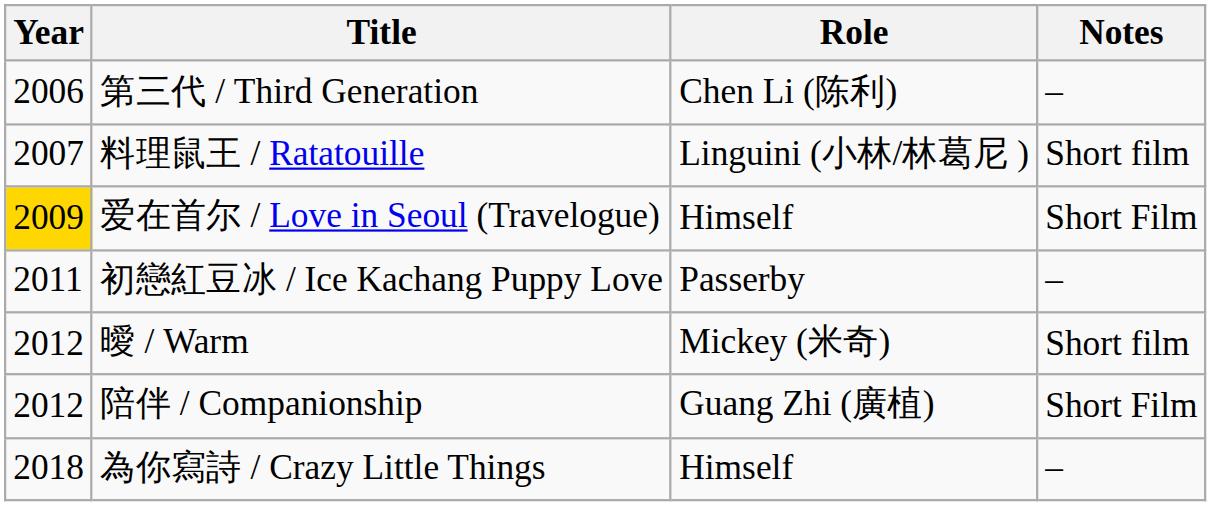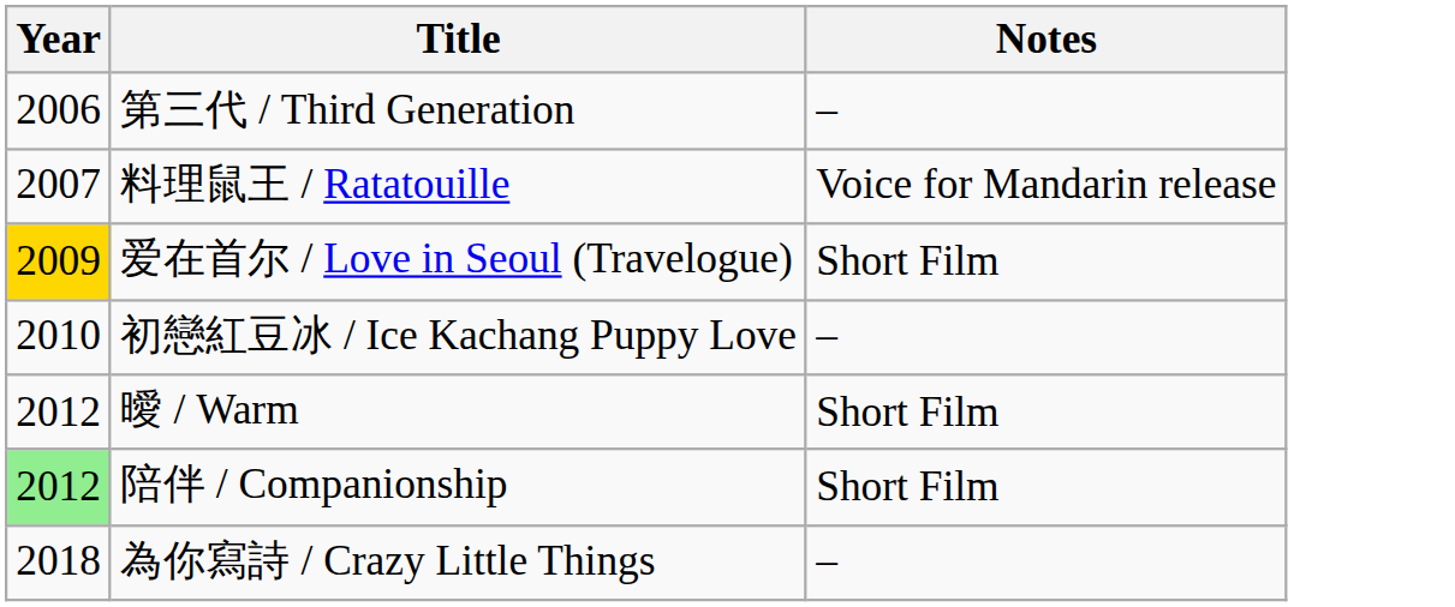- column: Role | Chen Li (陈利) | Linguini (小林/林葛尼 ) | Himself | Passerby | Mickey (米奇) | Guang Zhi (廣植) | Himself
料理鼠王 / Ratatouille | Notes: Short film -> Voice for Mandarin release
初戀紅豆冰 / Ice Kachang Puppy Love | Year: 2011 -> 2010
曖 / Warm | Notes: Short film -> Short Film
陪伴 / Companionship | Year: no background -> lightgreen background
